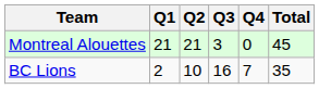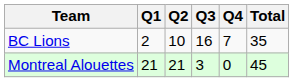rows swapped: BC Lions <-> Montreal Alouettes
